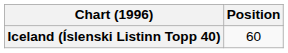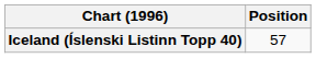Iceland (Íslenski Listinn Topp 40) | Position: 60 -> 57
